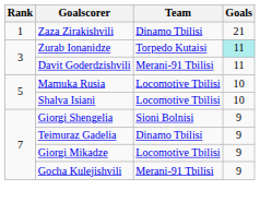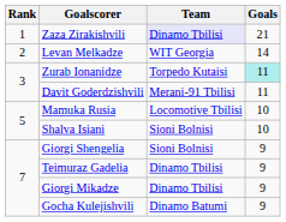Zaza Zirakishvili | Team: no background -> lavender background
+ row: 2 | Levan Melkadze | WIT Georgia | 14
Shalva Isiani | Team: Locomotive Tbilisi -> Sioni Bolnisi
Giorgi Mikadze | Team: Locomotive Tbilisi -> Dinamo Tbilisi
Gocha Kulejishvili | Team: Merani-91 Tbilisi -> Dinamo Batumi
